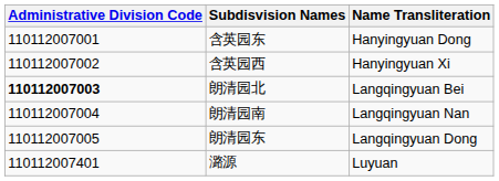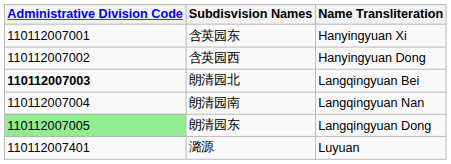含英园东 | Name Transliteration: Hanyingyuan Dong -> Hanyingyuan Xi
含英园西 | Name Transliteration: Hanyingyuan Xi -> Hanyingyuan Dong
朗清园东 | Administrative Division Code: no background -> lightgreen background
